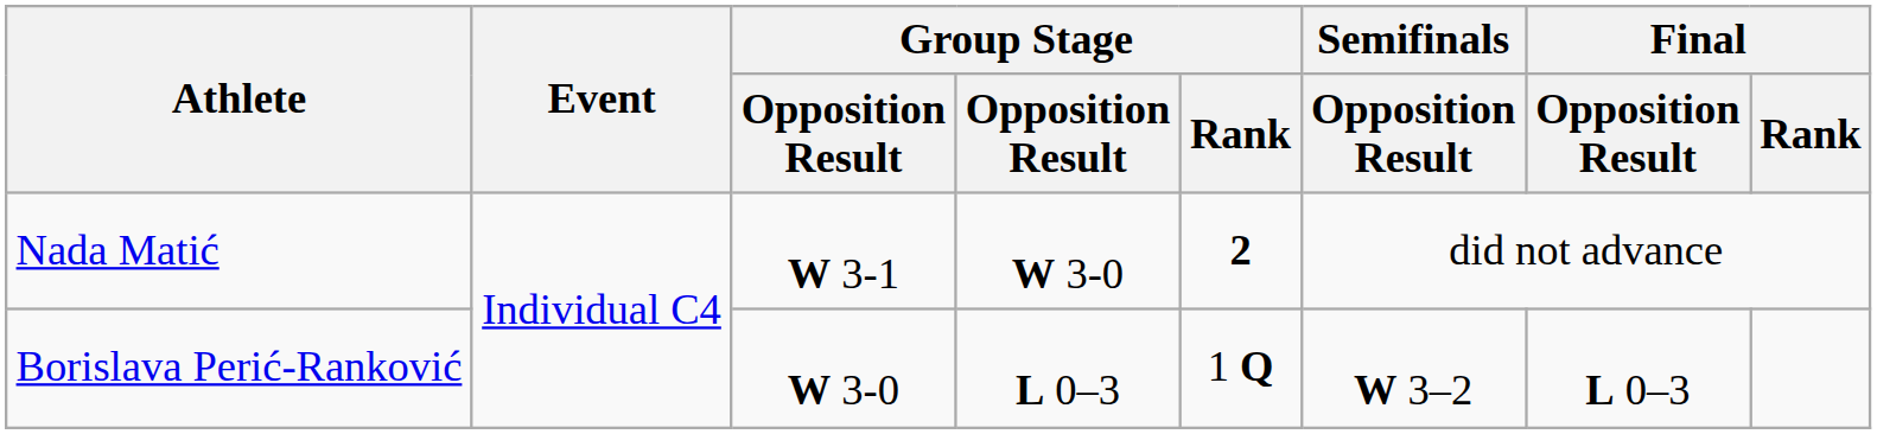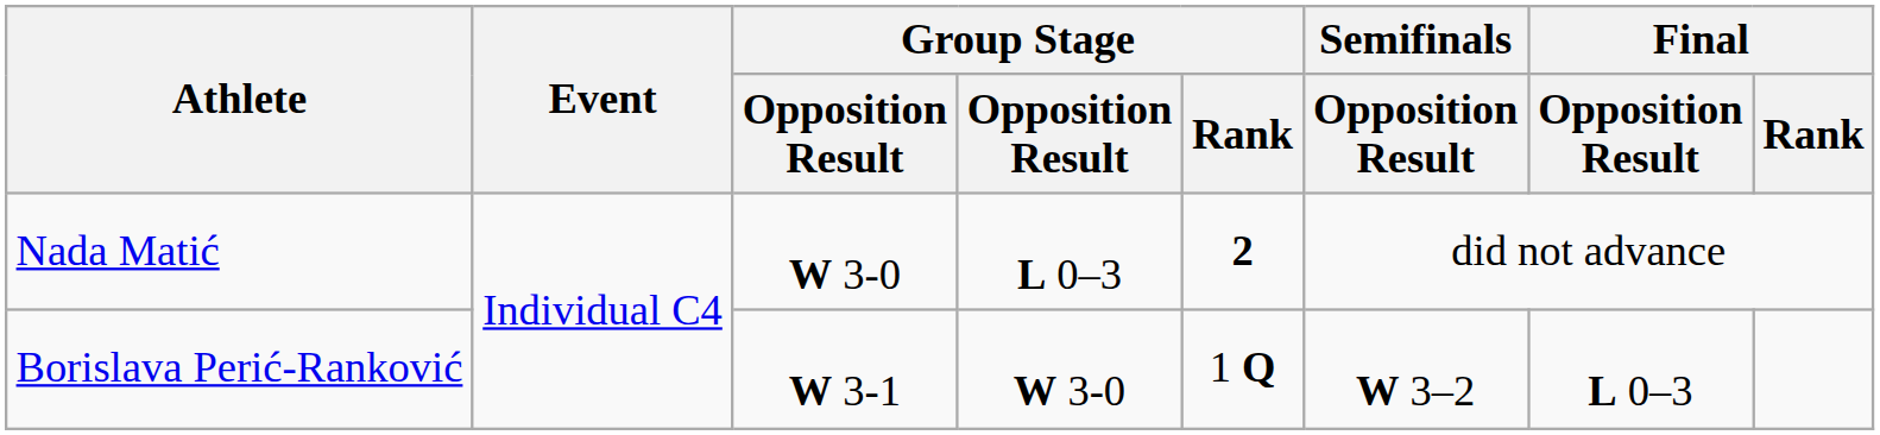Nada Matić | column 3: W 3-1 -> W 3-0
Nada Matić | column 4: W 3-0 -> L 0–3
Borislava Perić-Ranković | column 3: W 3-0 -> W 3-1
Borislava Perić-Ranković | column 4: L 0–3 -> W 3-0
